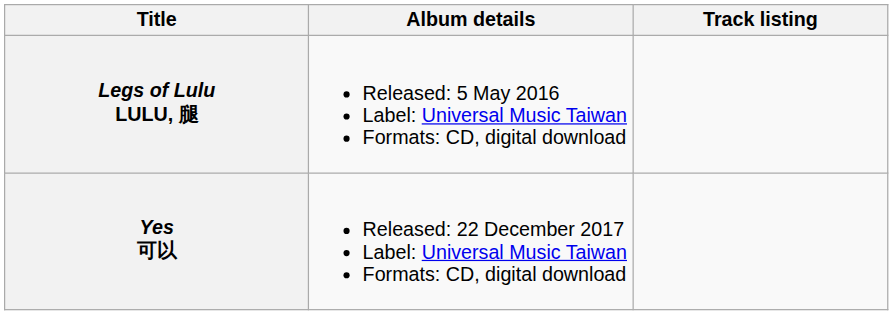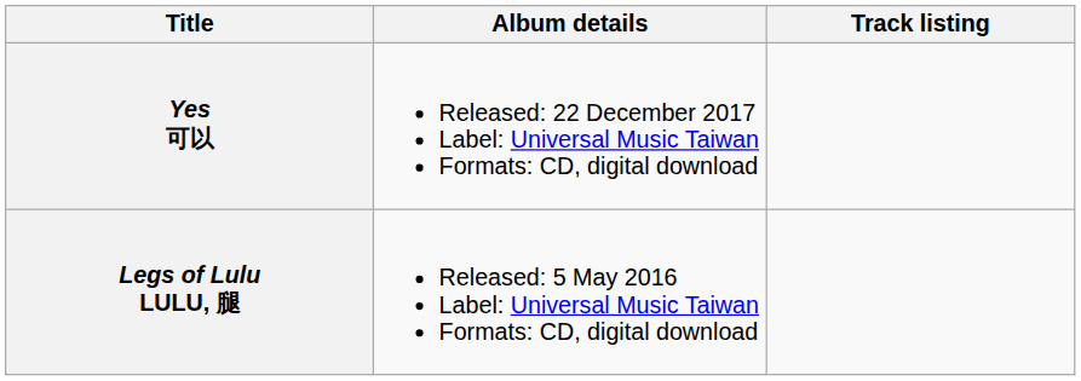rows swapped: Legs of Lulu LULU, 腿 <-> Yes 可以
